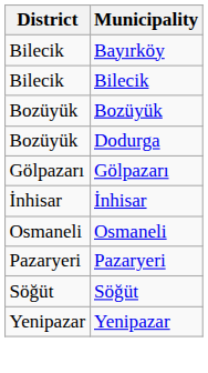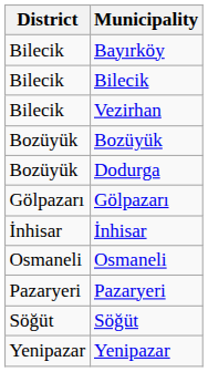+ row: Bilecik | Vezirhan
